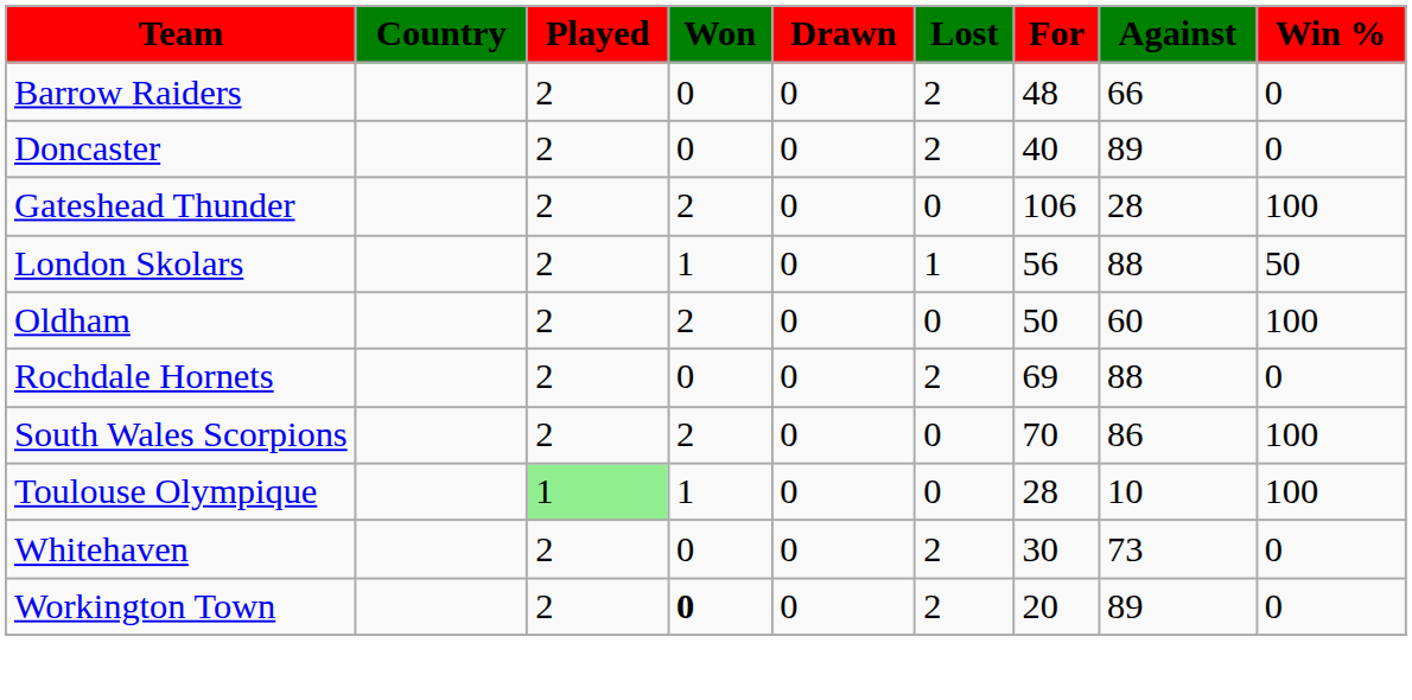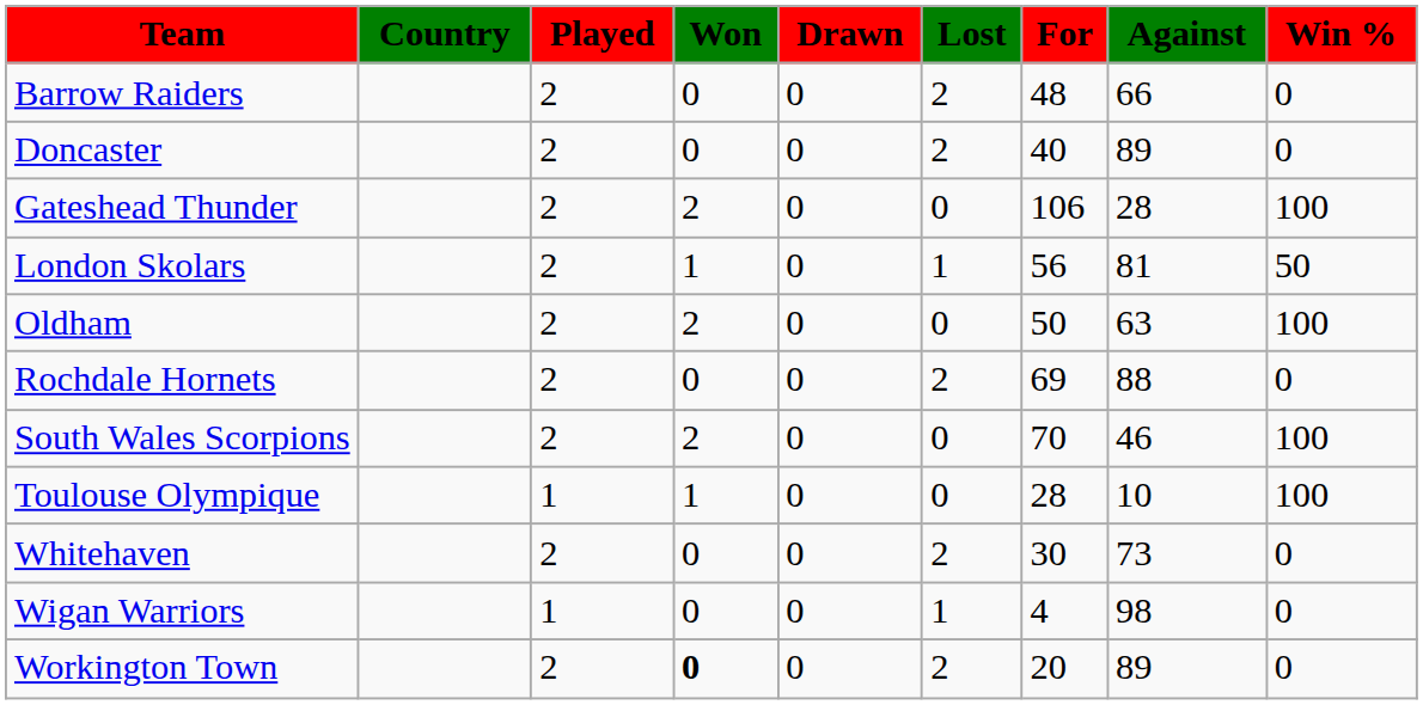London Skolars | Against: 88 -> 81
Oldham | Against: 60 -> 63
South Wales Scorpions | Against: 86 -> 46
Toulouse Olympique | Played: lightgreen background -> no background
+ row: Wigan Warriors | 1 | 0 | 0 | 1 | 4 | 98 | 0
